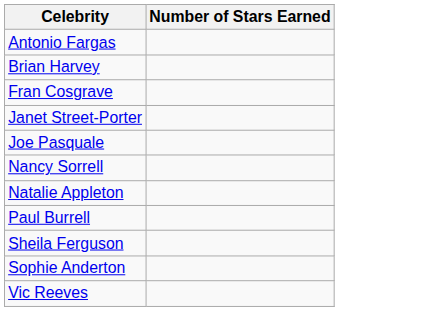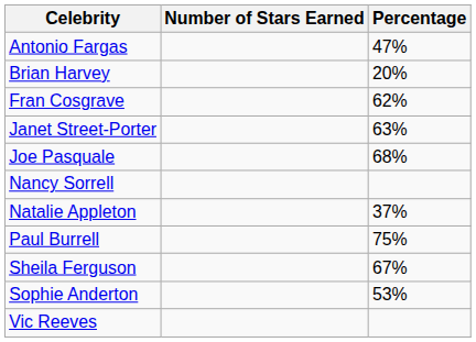+ column: Percentage | 47% | 20% | 62% | 63% | 68% | 37% | 75% | 67% | 53%
